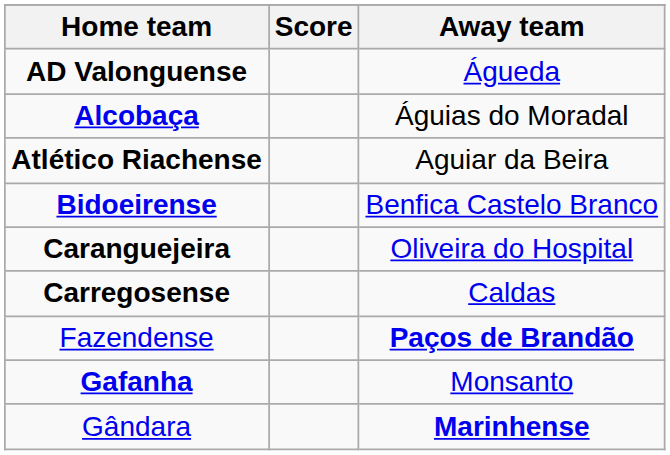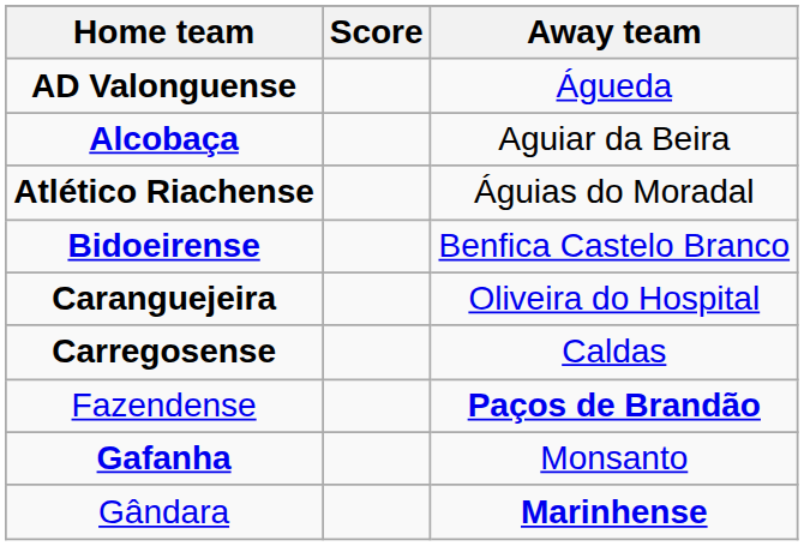Alcobaça | Away team: Águias do Moradal -> Aguiar da Beira
Atlético Riachense | Away team: Aguiar da Beira -> Águias do Moradal
